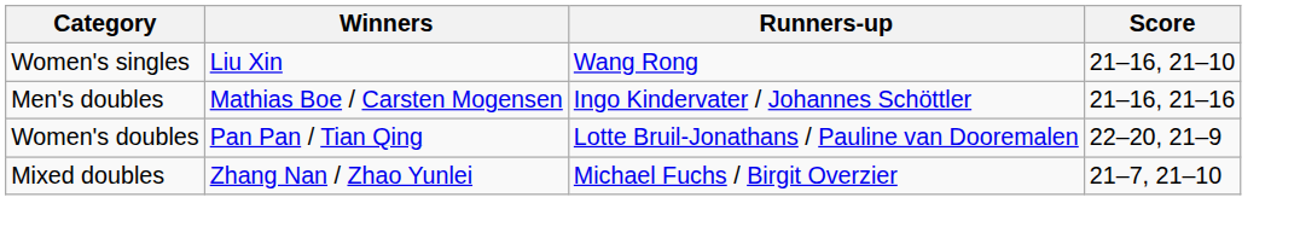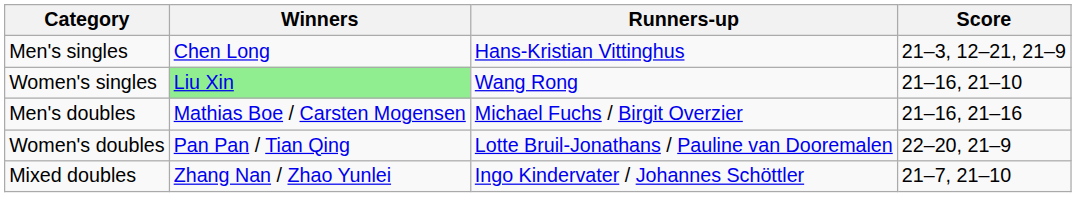+ row: Men's singles | Chen Long | Hans-Kristian Vittinghus | 21–3, 12–21, 21–9
Women's singles | Winners: no background -> lightgreen background
Men's doubles | Runners-up: Ingo Kindervater / Johannes Schöttler -> Michael Fuchs / Birgit Overzier
Mixed doubles | Runners-up: Michael Fuchs / Birgit Overzier -> Ingo Kindervater / Johannes Schöttler
